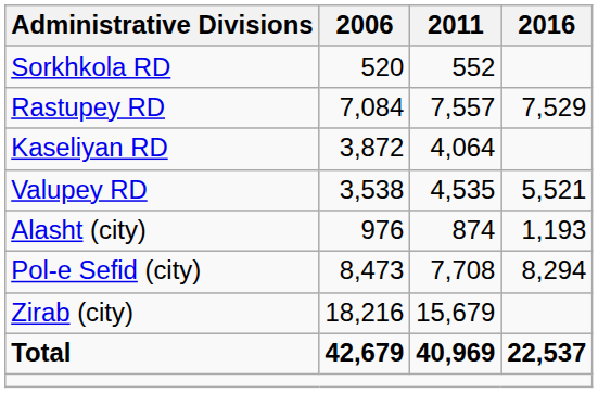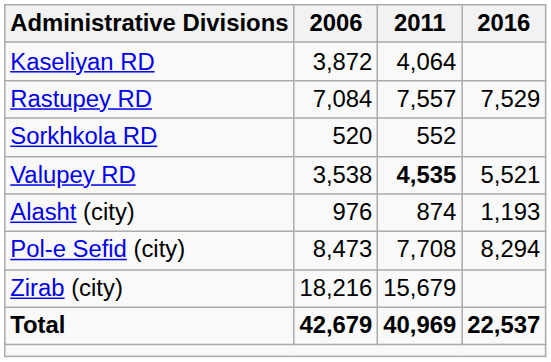rows swapped: Kaseliyan RD <-> Sorkhkola RD
Valupey RD | 2011: normal -> bold
